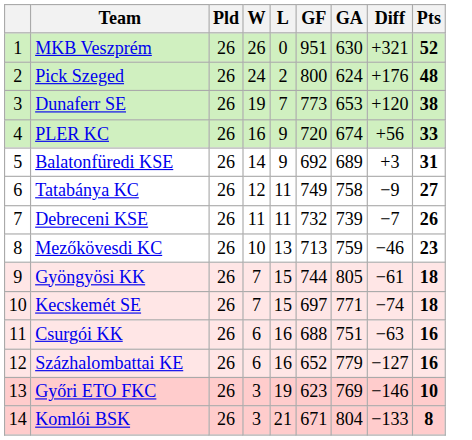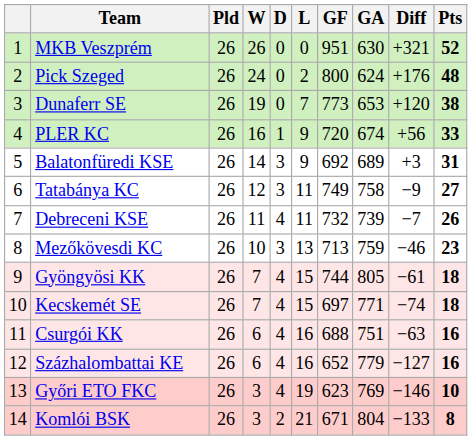+ column: D | 0 | 0 | 0 | 1 | 3 | 3 | 4 | 3 | 4 | 4 | 4 | 4 | 4 | 2
